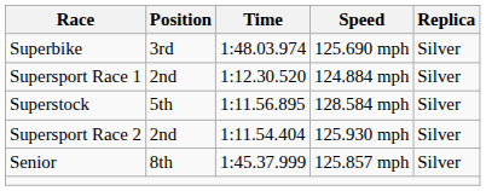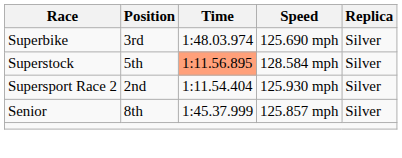- row: Supersport Race 1 | 2nd | 1:12.30.520 | 124.884 mph | Silver
Superstock | Time: no background -> lightsalmon background
